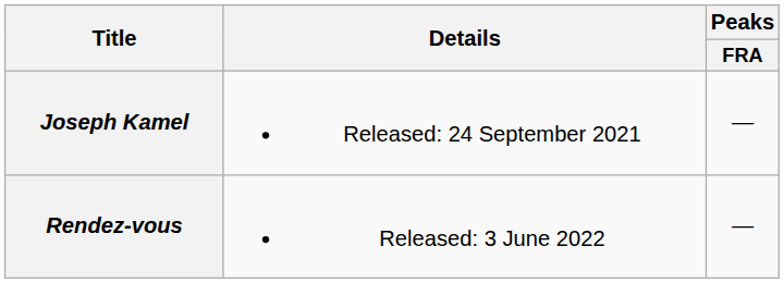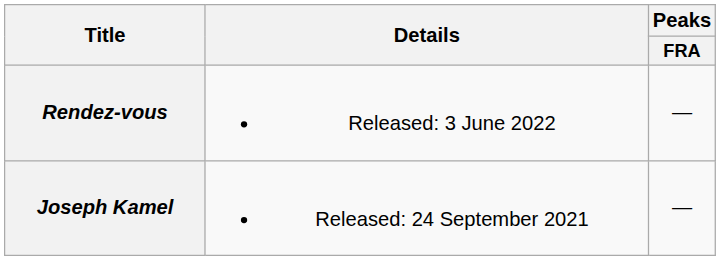rows swapped: Joseph Kamel <-> Rendez-vous
